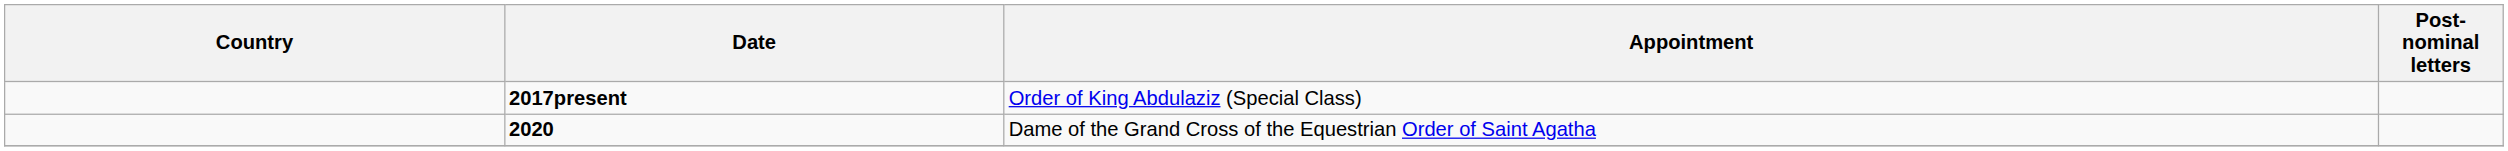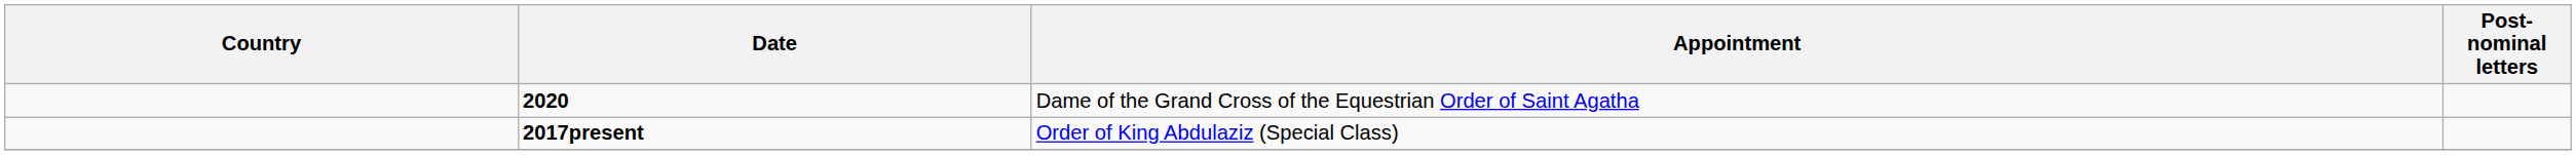rows swapped: 2017present <-> 2020
